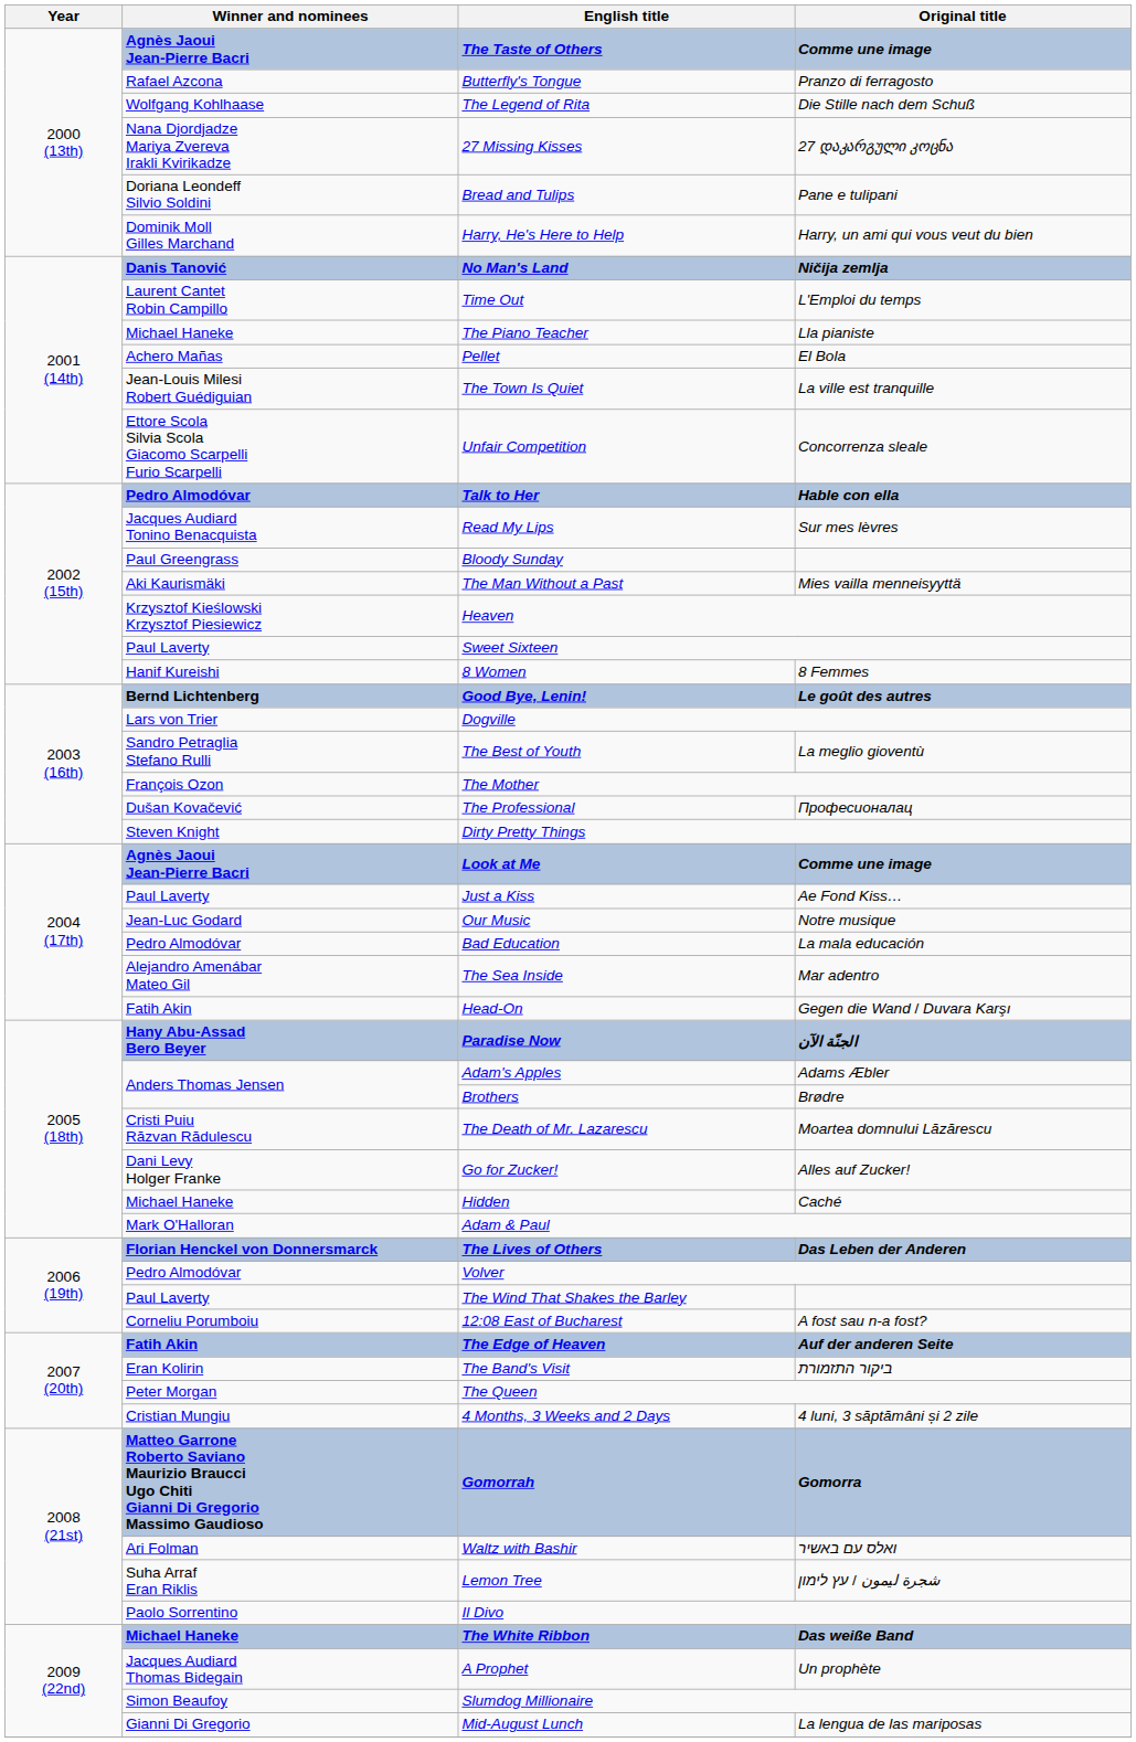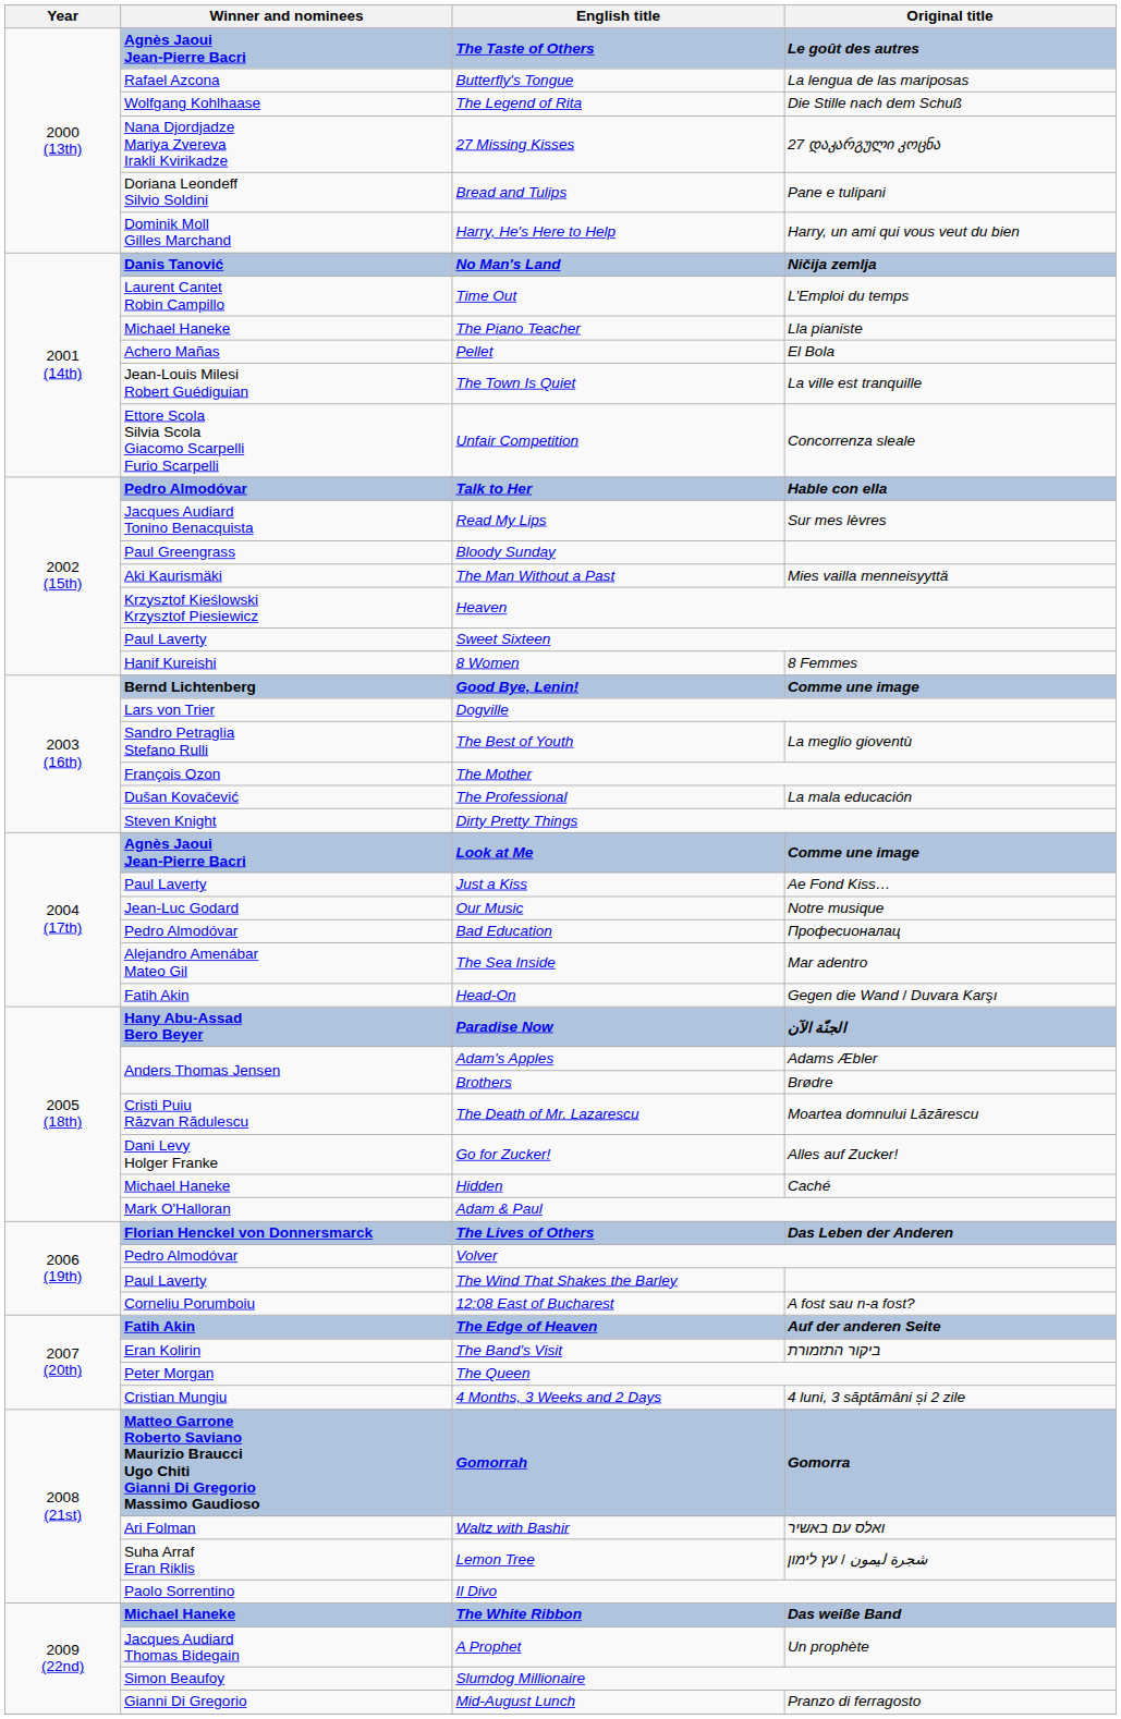The Taste of Others | Original title: Comme une image -> Le goût des autres
Butterfly's Tongue | Original title: Pranzo di ferragosto -> La lengua de las mariposas
Good Bye, Lenin! | Original title: Le goût des autres -> Comme une image
The Professional | Original title: Професионалац -> La mala educación
Bad Education | Original title: La mala educación -> Професионалац
Mid-August Lunch | Original title: La lengua de las mariposas -> Pranzo di ferragosto
